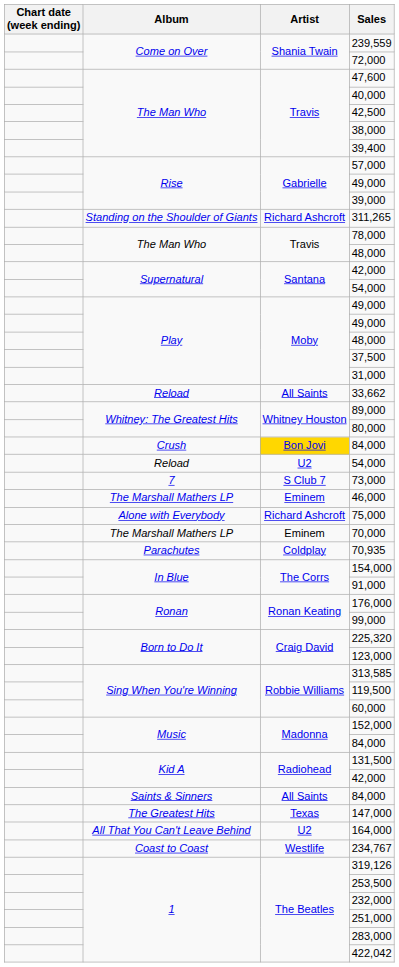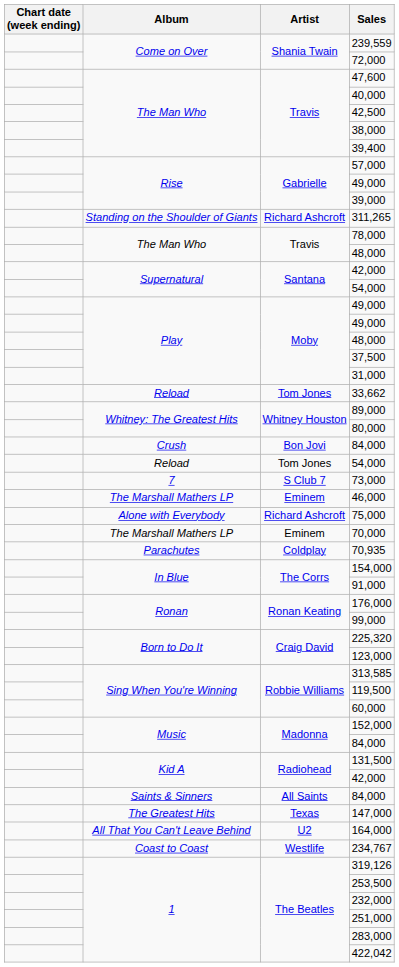33,662 | Artist: All Saints -> Tom Jones
Crush / 84,000 | Artist: gold background -> no background
Reload / 54,000 | Artist: U2 -> Tom Jones
